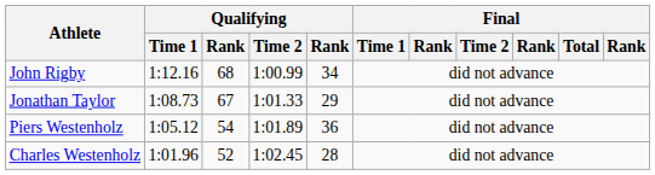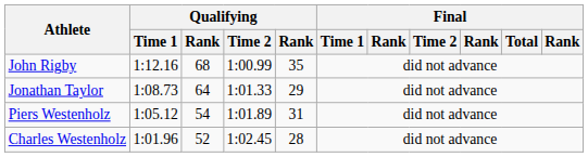John Rigby | column 5: 34 -> 35
Jonathan Taylor | column 3: 67 -> 64
Piers Westenholz | column 5: 36 -> 31
